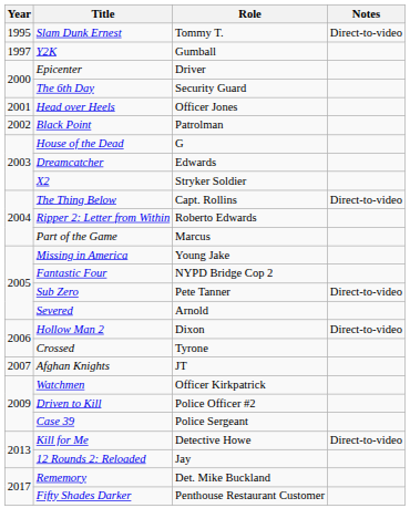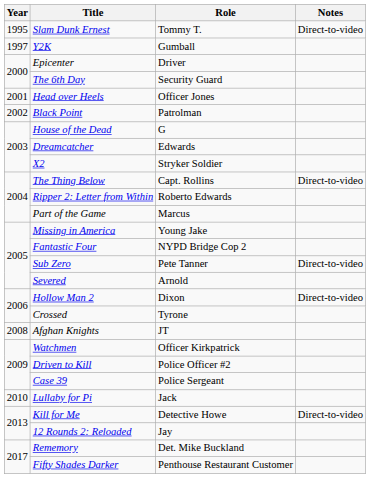Afghan Knights | Year: 2007 -> 2008
+ row: 2010 | Lullaby for Pi | Jack
